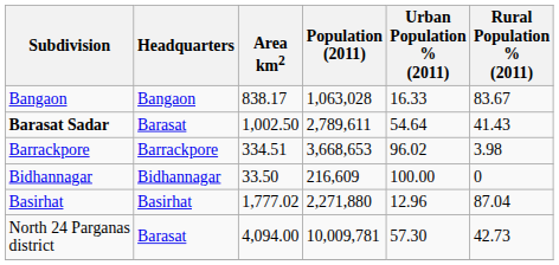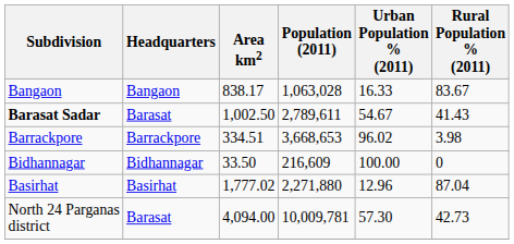Barasat Sadar | Urban Population % (2011): 54.64 -> 54.67
